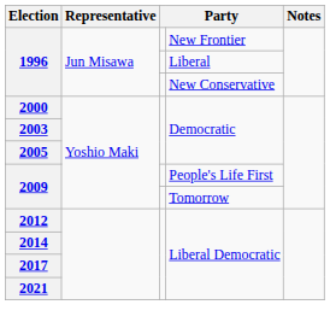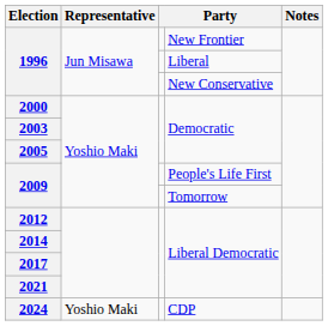+ row: 2024 | Yoshio Maki | CDP
